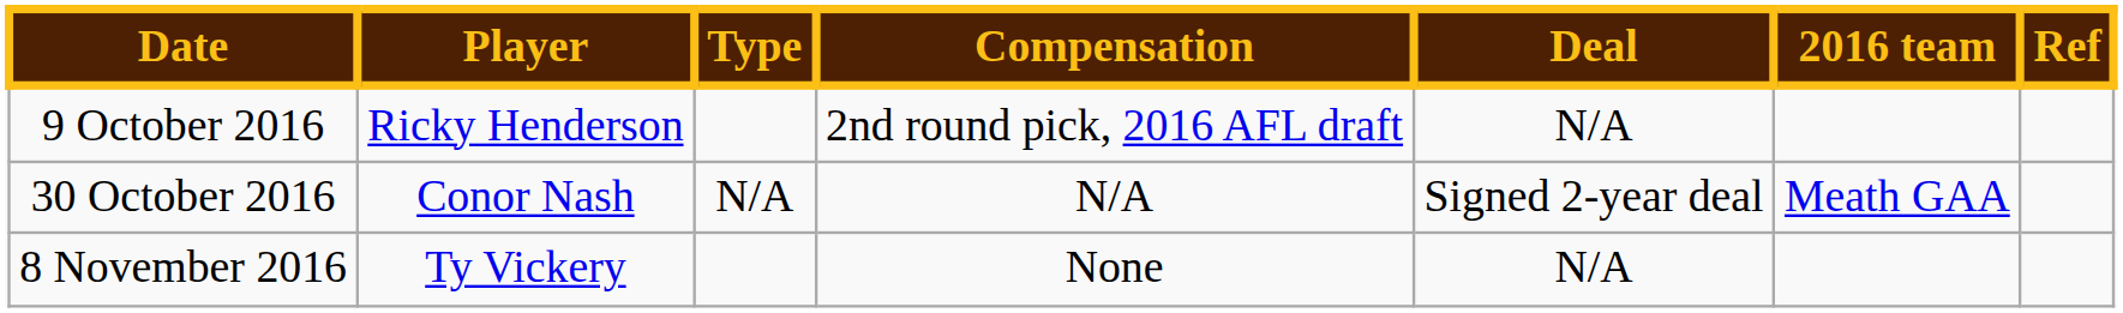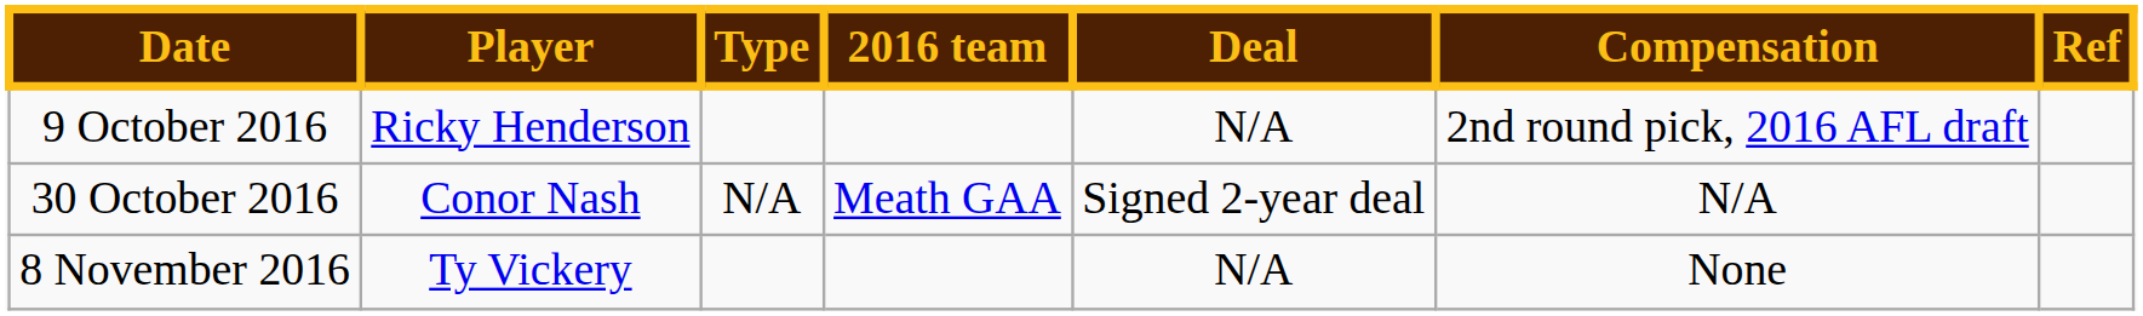columns swapped: 2016 team <-> Compensation
